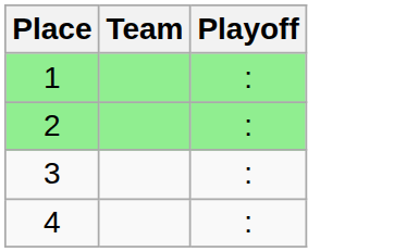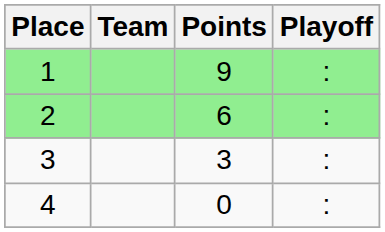+ column: Points | 9 | 6 | 3 | 0
